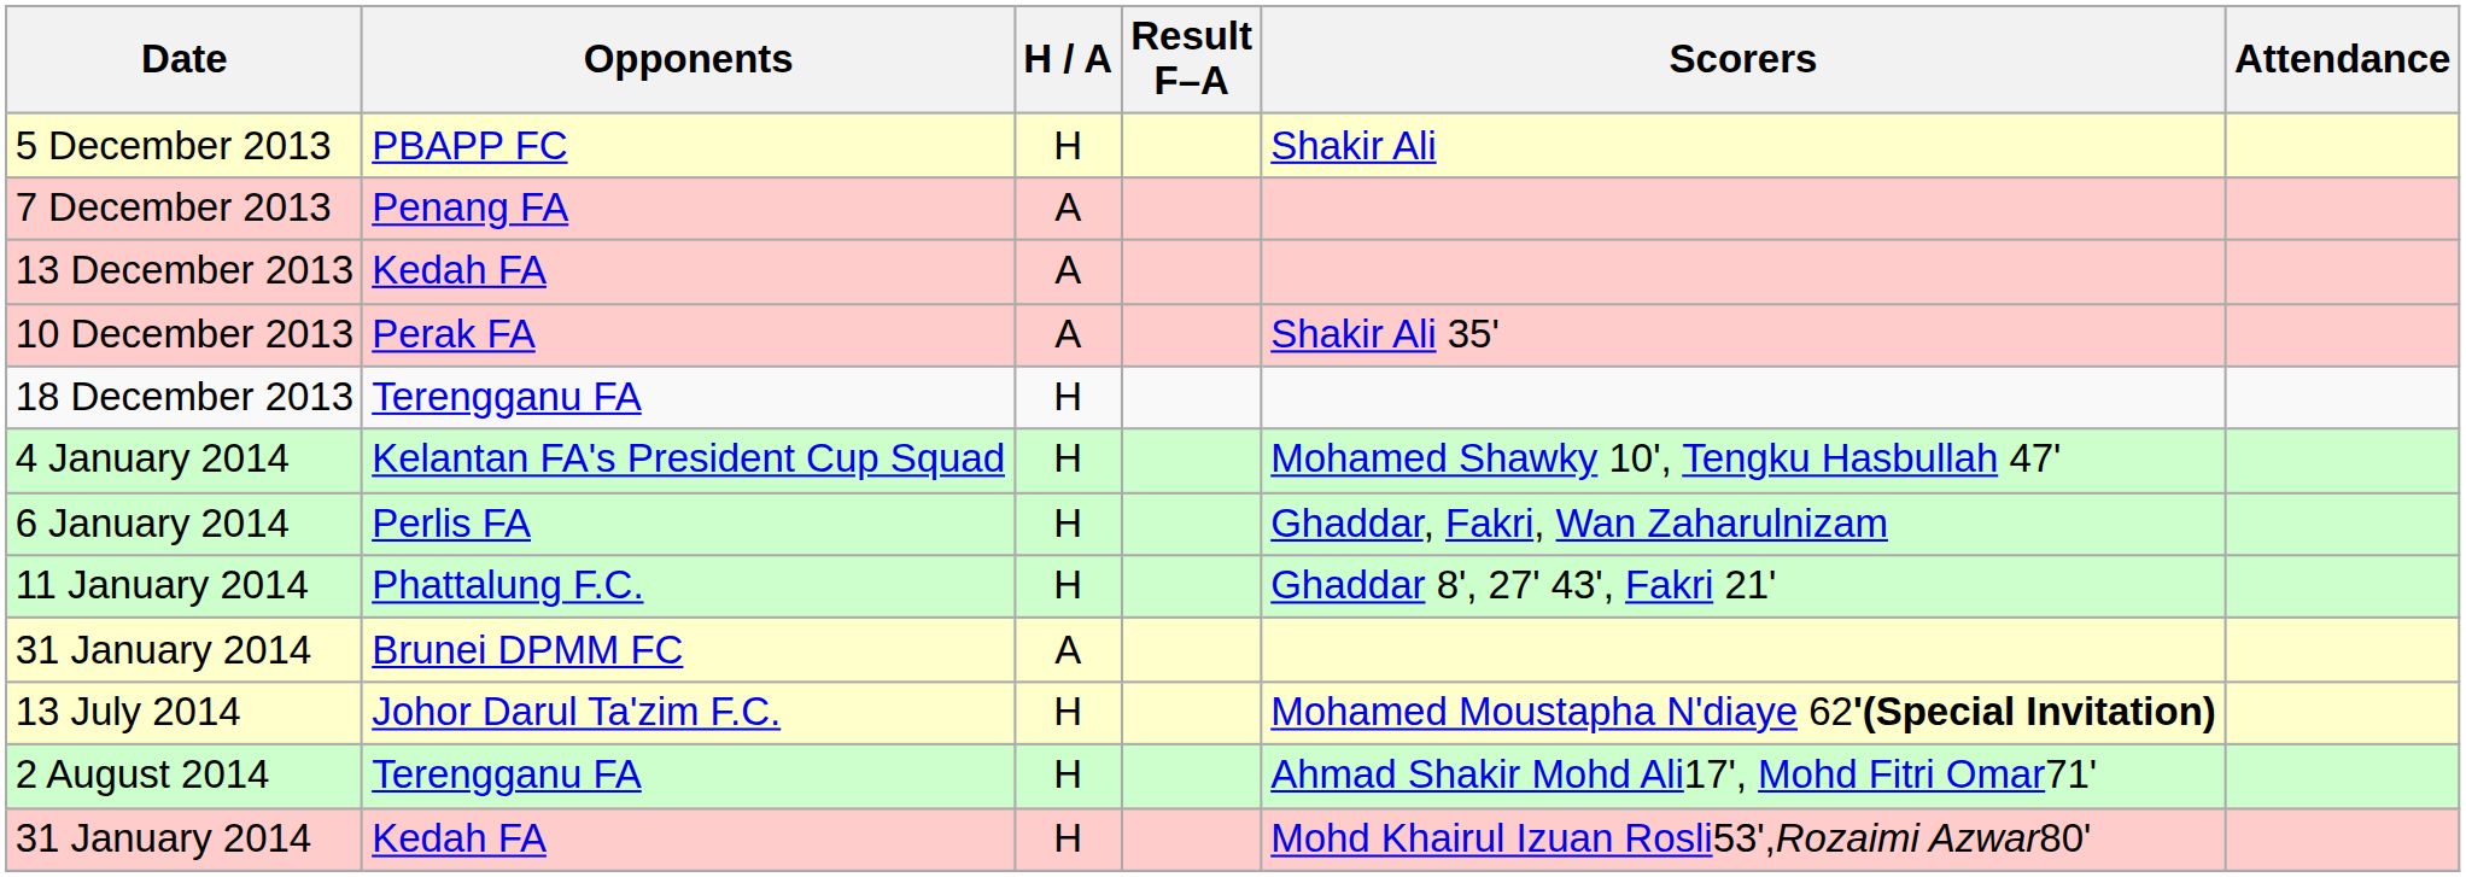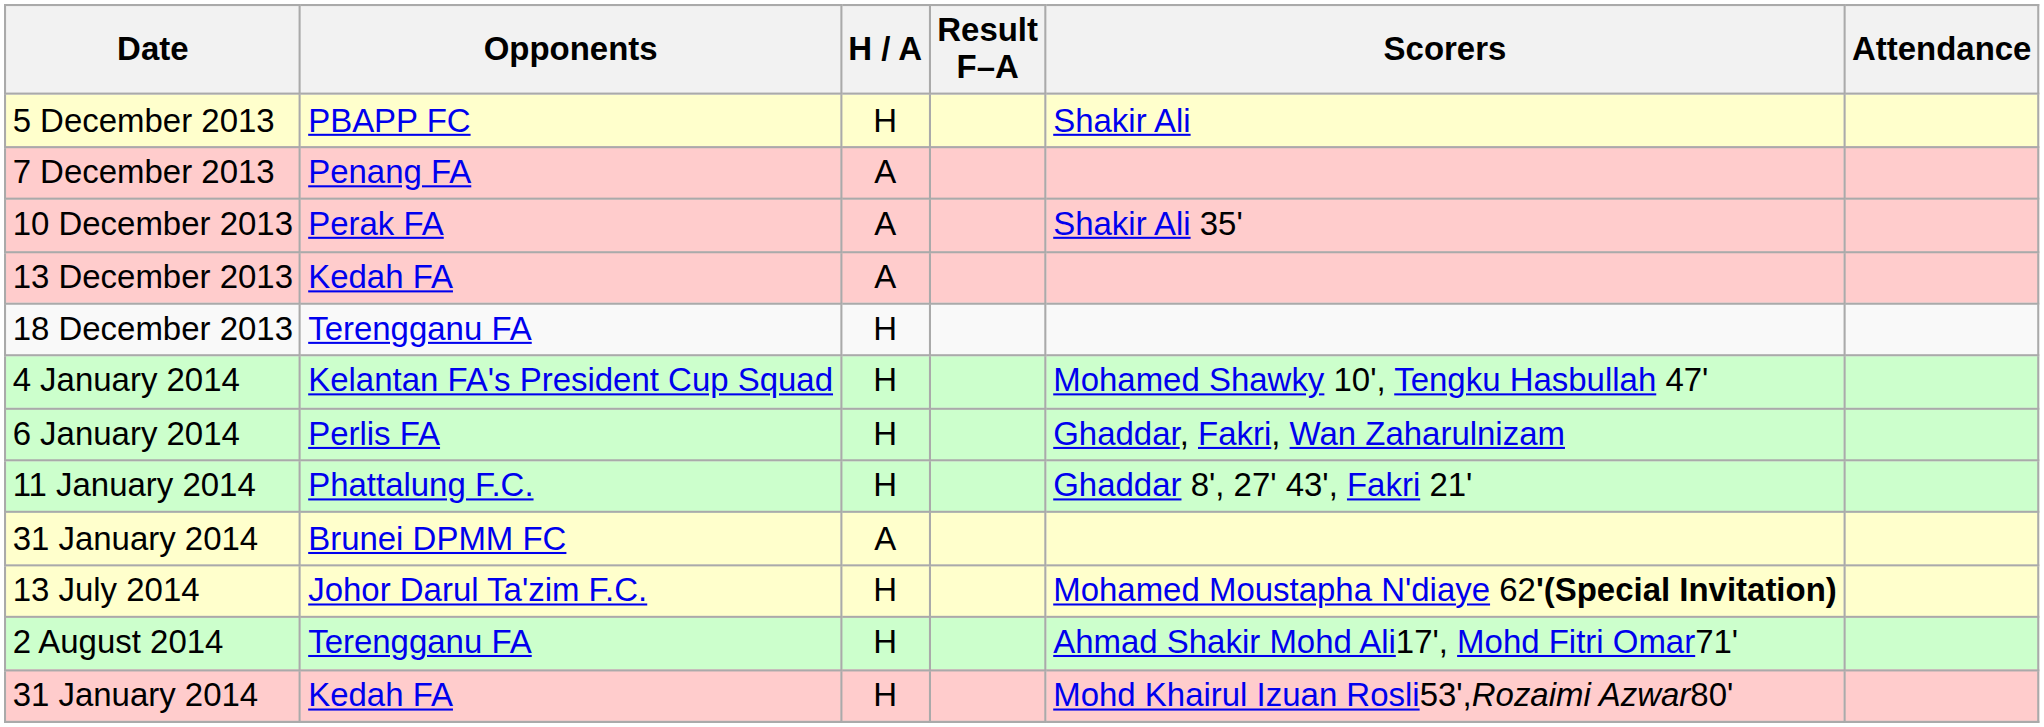rows swapped: 10 December 2013 <-> 13 December 2013
